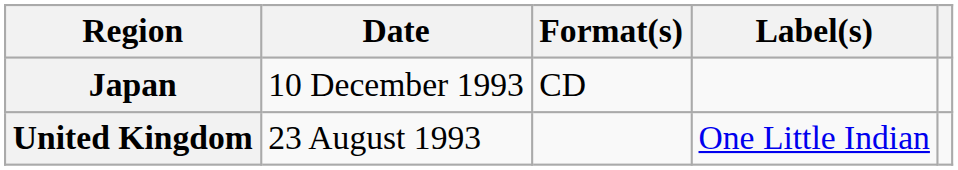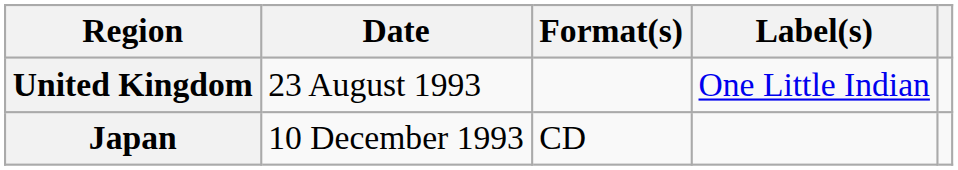rows swapped: United Kingdom <-> Japan
